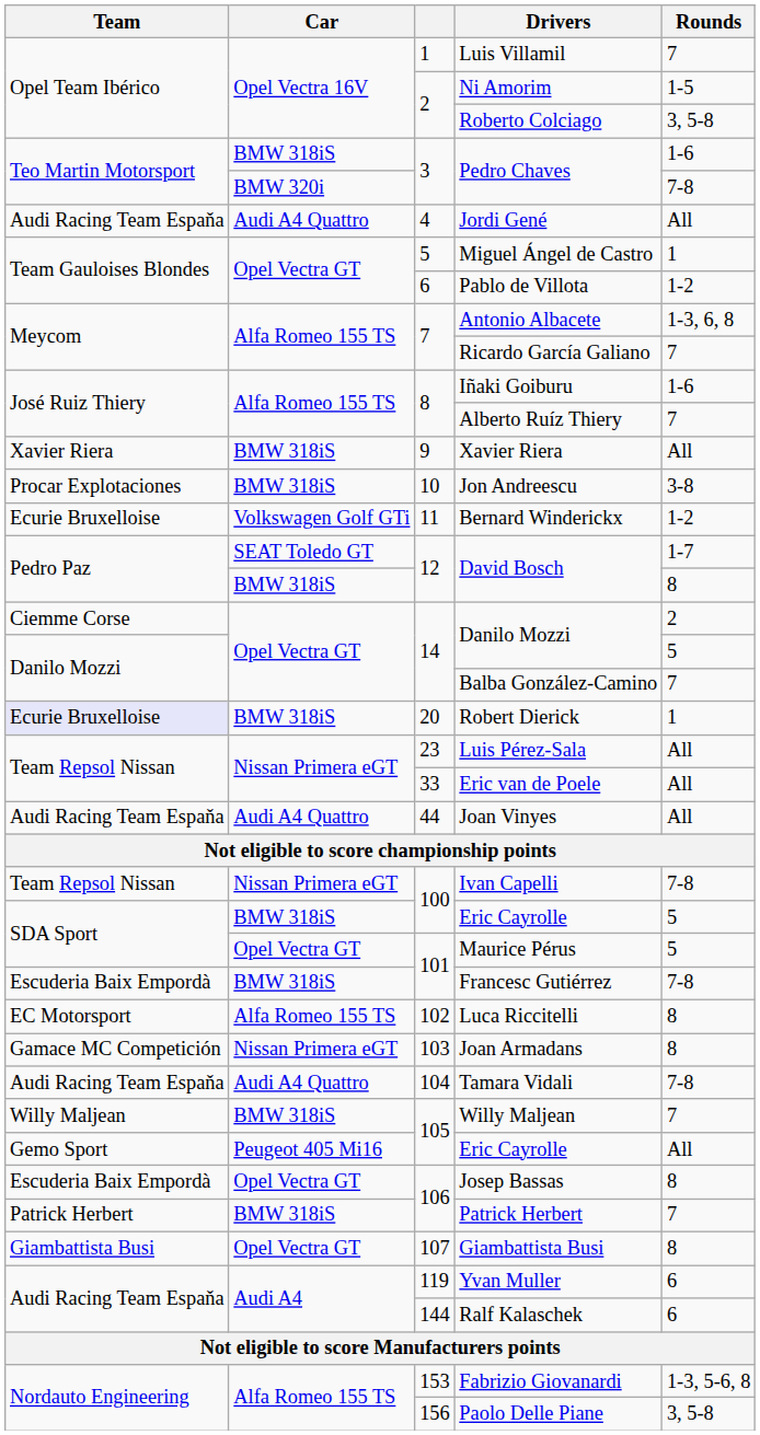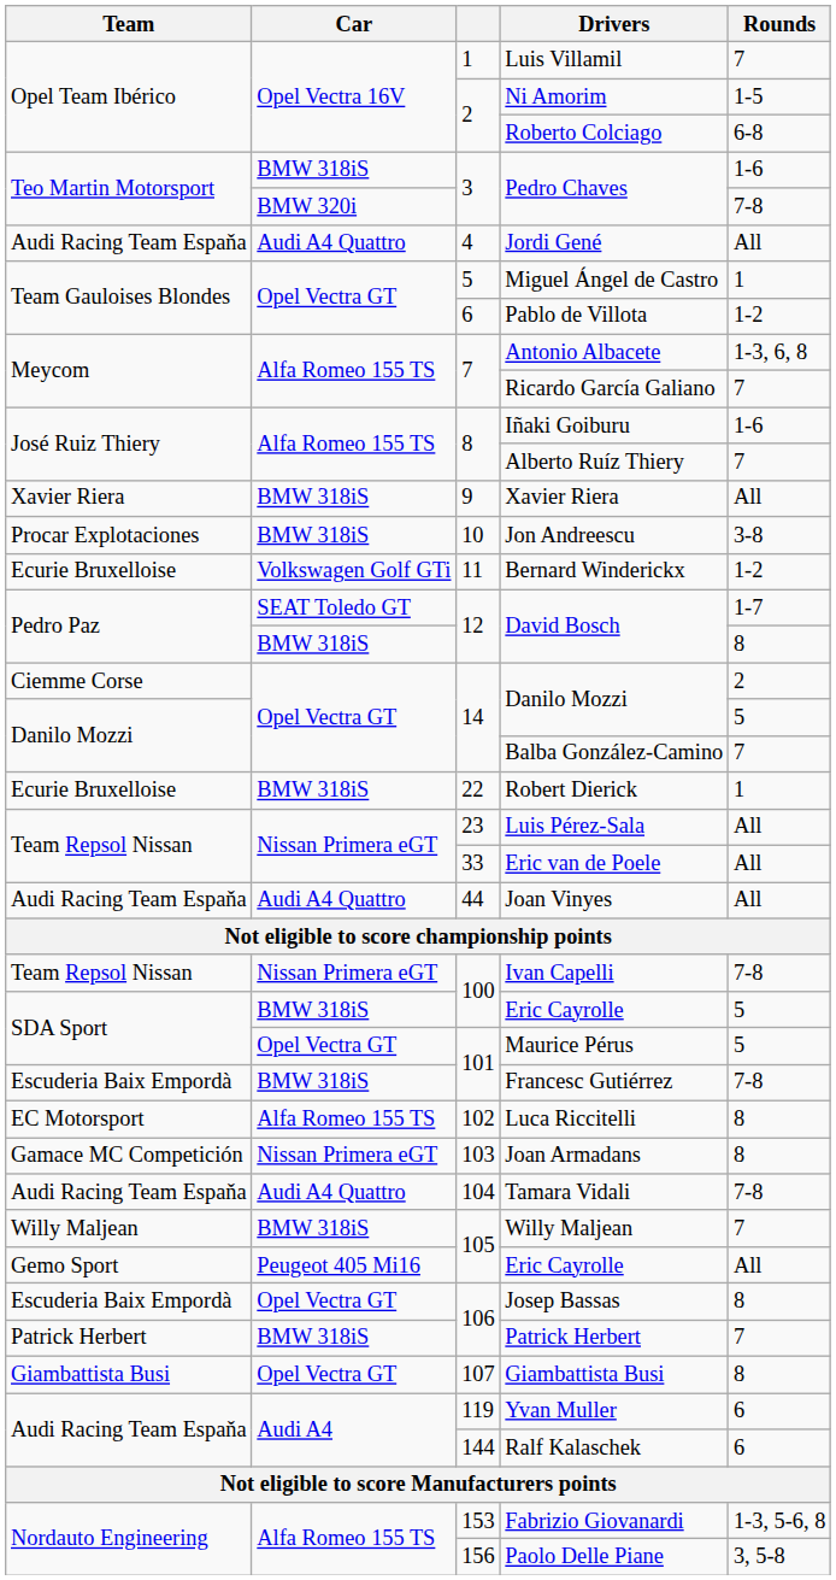Roberto Colciago | Rounds: 3, 5-8 -> 6-8
Robert Dierick | Team: lavender background -> no background
Robert Dierick | column 3: 20 -> 22
